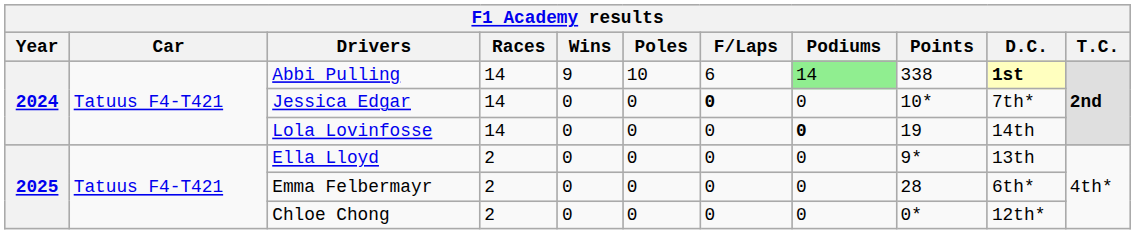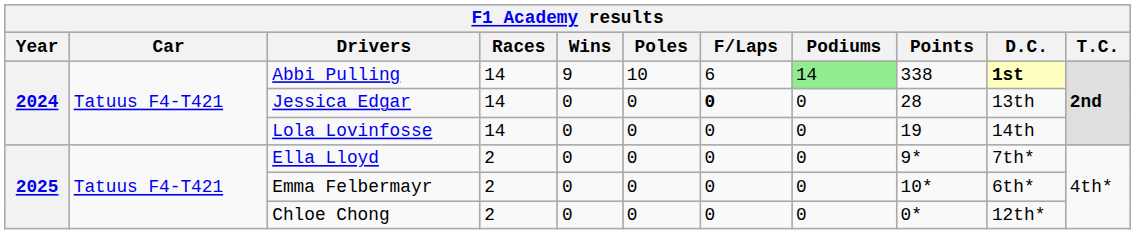Jessica Edgar | Points: 10* -> 28
Jessica Edgar | D.C.: 7th* -> 13th
Lola Lovinfosse | Podiums: bold -> normal
Ella Lloyd | D.C.: 13th -> 7th*
Emma Felbermayr | Points: 28 -> 10*
